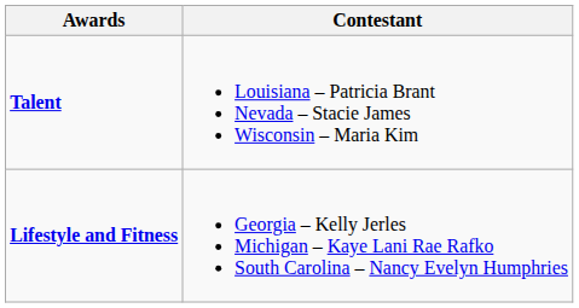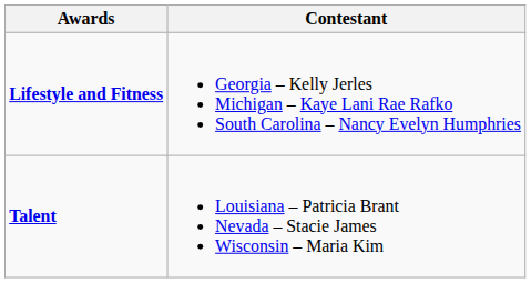rows swapped: Lifestyle and Fitness <-> Talent
